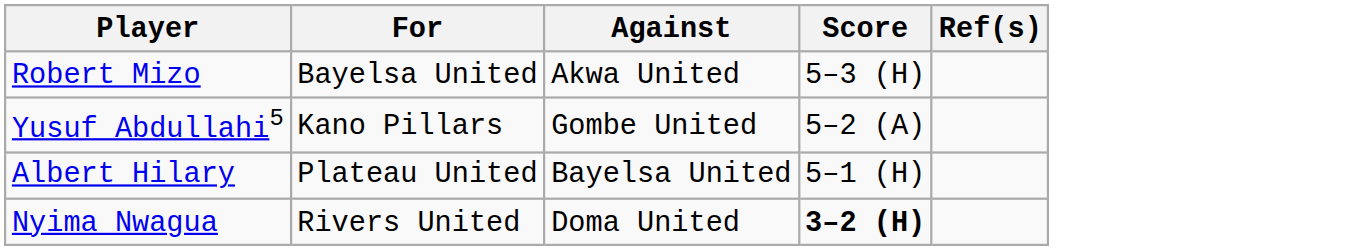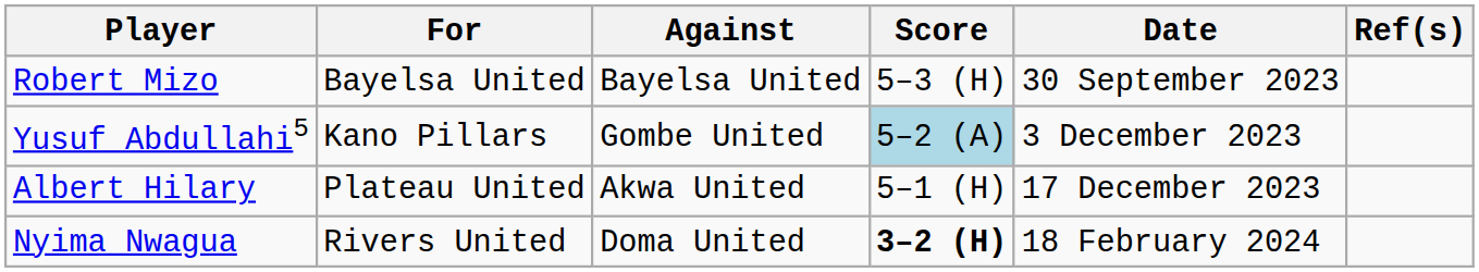+ column: Date | 30 September 2023 | 3 December 2023 | 17 December 2023 | 18 February 2024
Robert Mizo | Against: Akwa United -> Bayelsa United
Yusuf Abdullahi5 | Score: no background -> lightblue background
Albert Hilary | Against: Bayelsa United -> Akwa United
